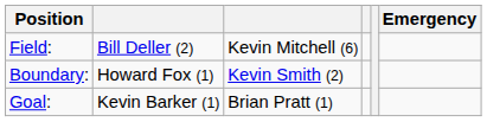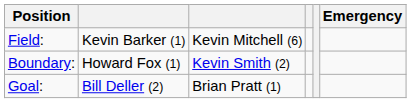Field: | column 2: Bill Deller (2) -> Kevin Barker (1)
Goal: | column 2: Kevin Barker (1) -> Bill Deller (2)
